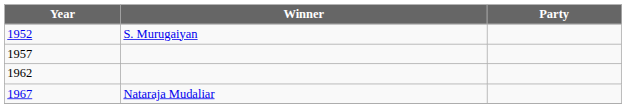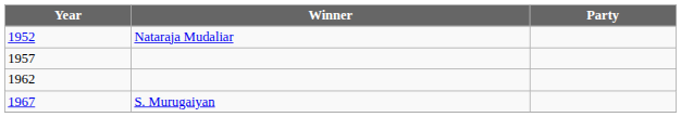1952 | Winner: S. Murugaiyan -> Nataraja Mudaliar
1967 | Winner: Nataraja Mudaliar -> S. Murugaiyan
